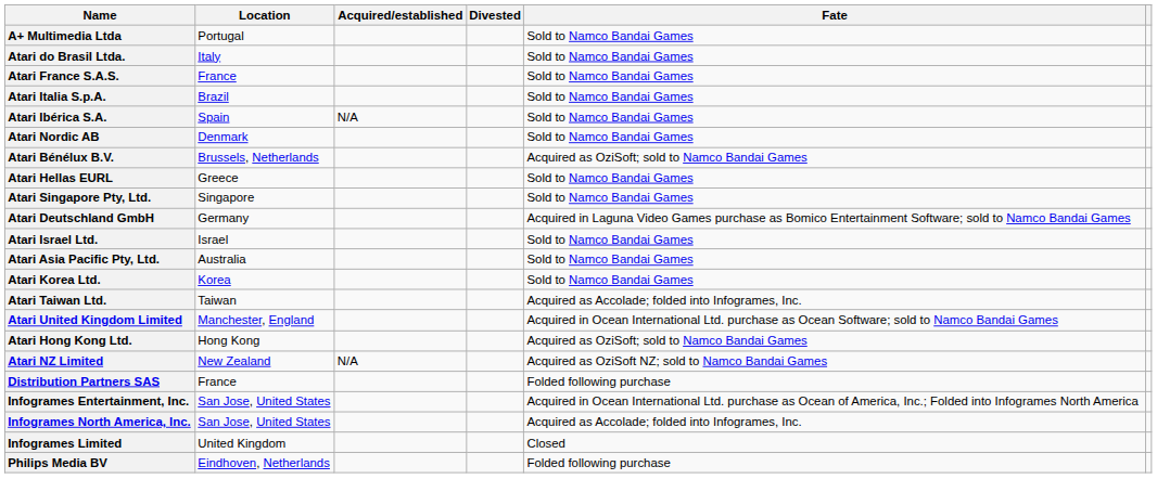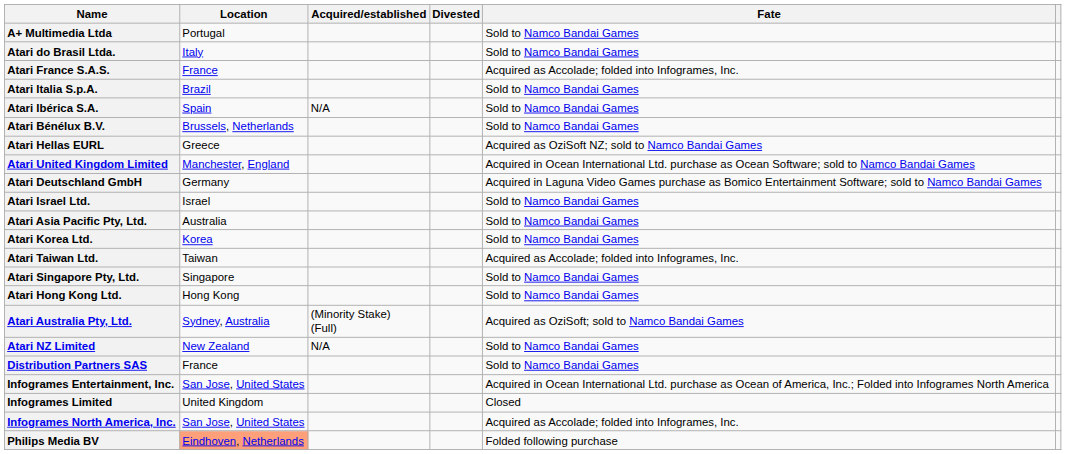Atari France S.A.S. | Fate: Sold to Namco Bandai Games -> Acquired as Accolade; folded into Infogrames, Inc.
- row: Atari Nordic AB | Denmark | Sold to Namco Bandai Games
Atari Bénélux B.V. | Fate: Acquired as OziSoft; sold to Namco Bandai Games -> Sold to Namco Bandai Games
Atari Hellas EURL | Fate: Sold to Namco Bandai Games -> Acquired as OziSoft NZ; sold to Namco Bandai Games
rows swapped: Atari United Kingdom Limited <-> Atari Singapore Pty, Ltd.
Atari Hong Kong Ltd. | Fate: Acquired as OziSoft; sold to Namco Bandai Games -> Sold to Namco Bandai Games
+ row: Atari Australia Pty, Ltd. | Sydney, Australia | (Minority Stake) (Full) | Acquired as OziSoft; sold to Namco Bandai Games
Atari NZ Limited | Fate: Acquired as OziSoft NZ; sold to Namco Bandai Games -> Sold to Namco Bandai Games
Distribution Partners SAS | Fate: Folded following purchase -> Sold to Namco Bandai Games
rows swapped: Infogrames Limited <-> Infogrames North America, Inc.
Philips Media BV | Location: no background -> lightsalmon background
